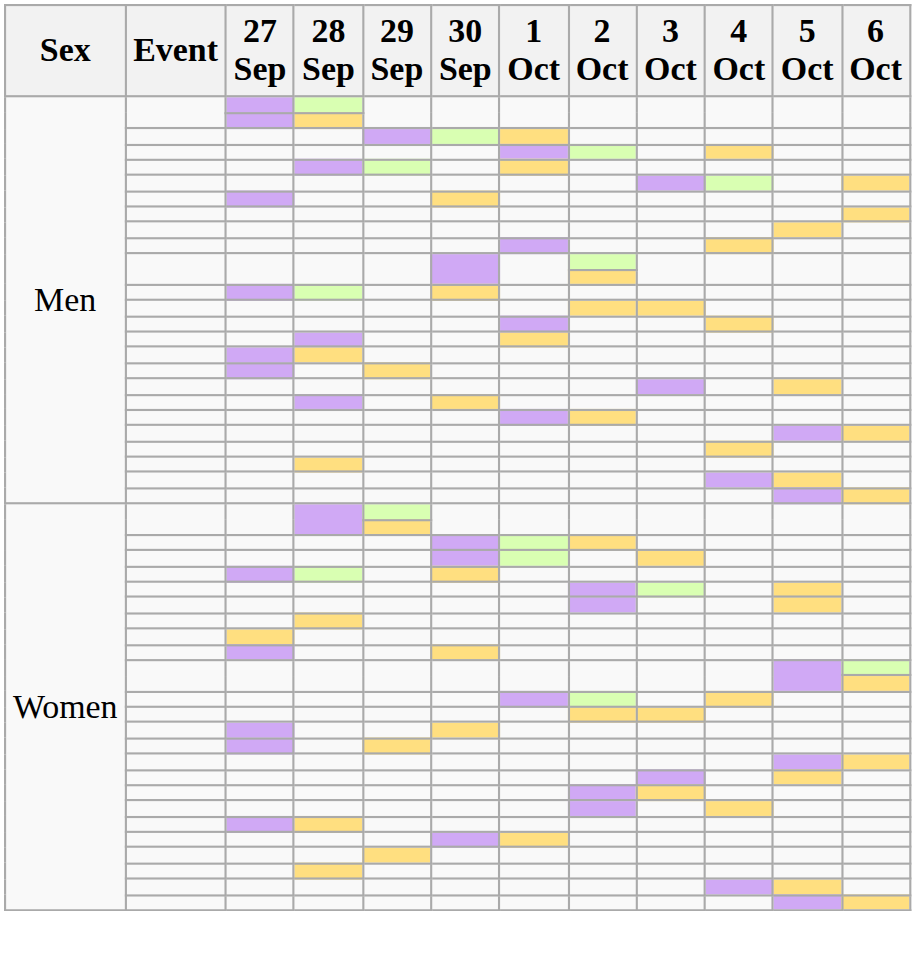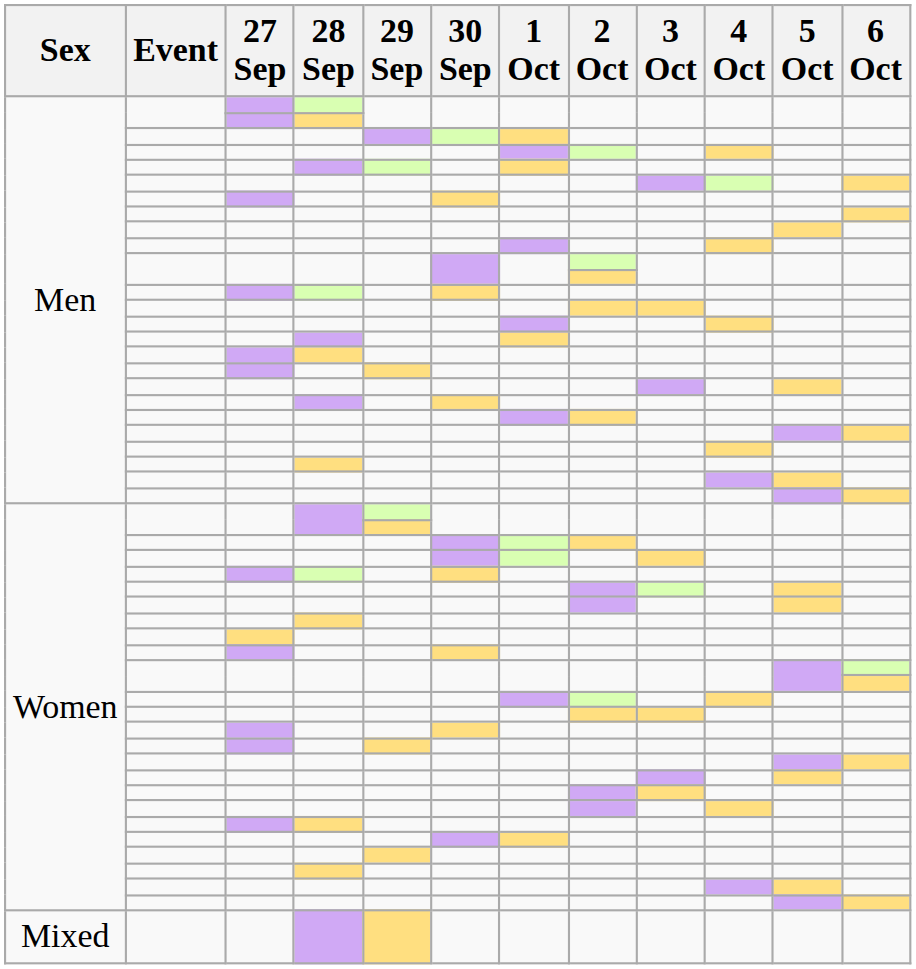+ row: Mixed
